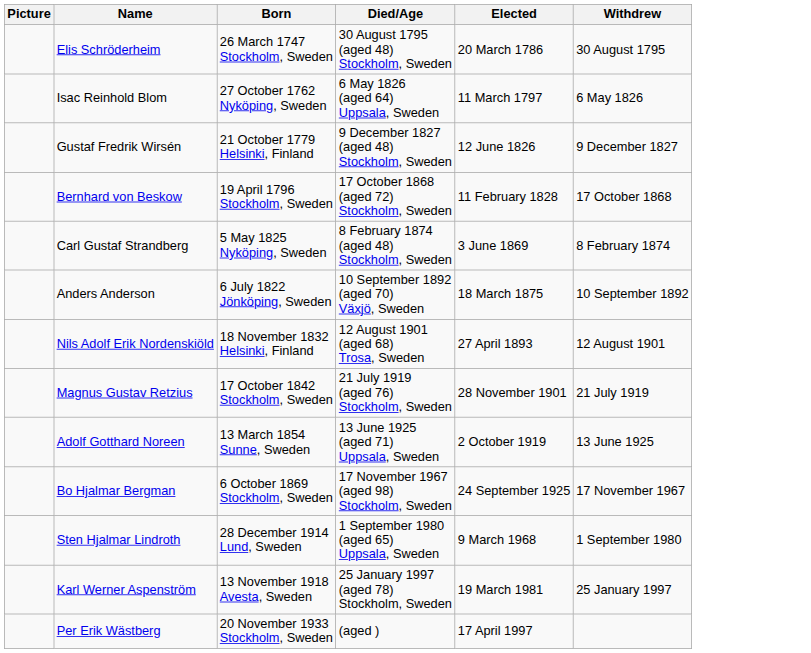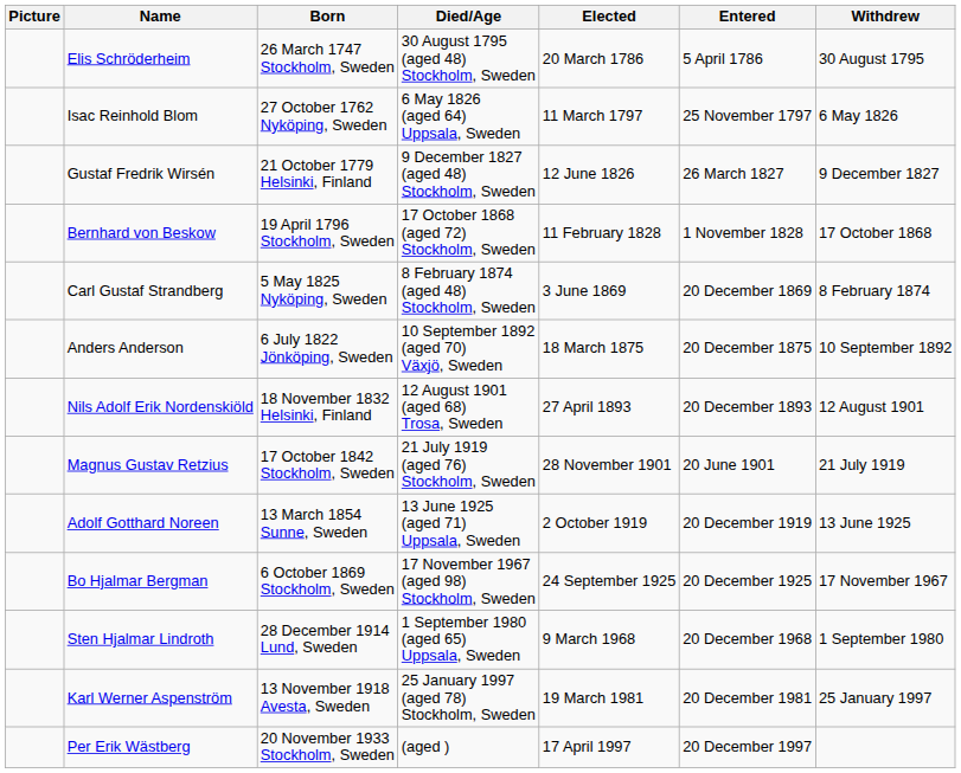+ column: Entered | 5 April 1786 | 25 November 1797 | 26 March 1827 | 1 November 1828 | 20 December 1869 | 20 December 1875 | 20 December 1893 | 20 June 1901 | 20 December 1919 | 20 December 1925 | 20 December 1968 | 20 December 1981 | 20 December 1997
